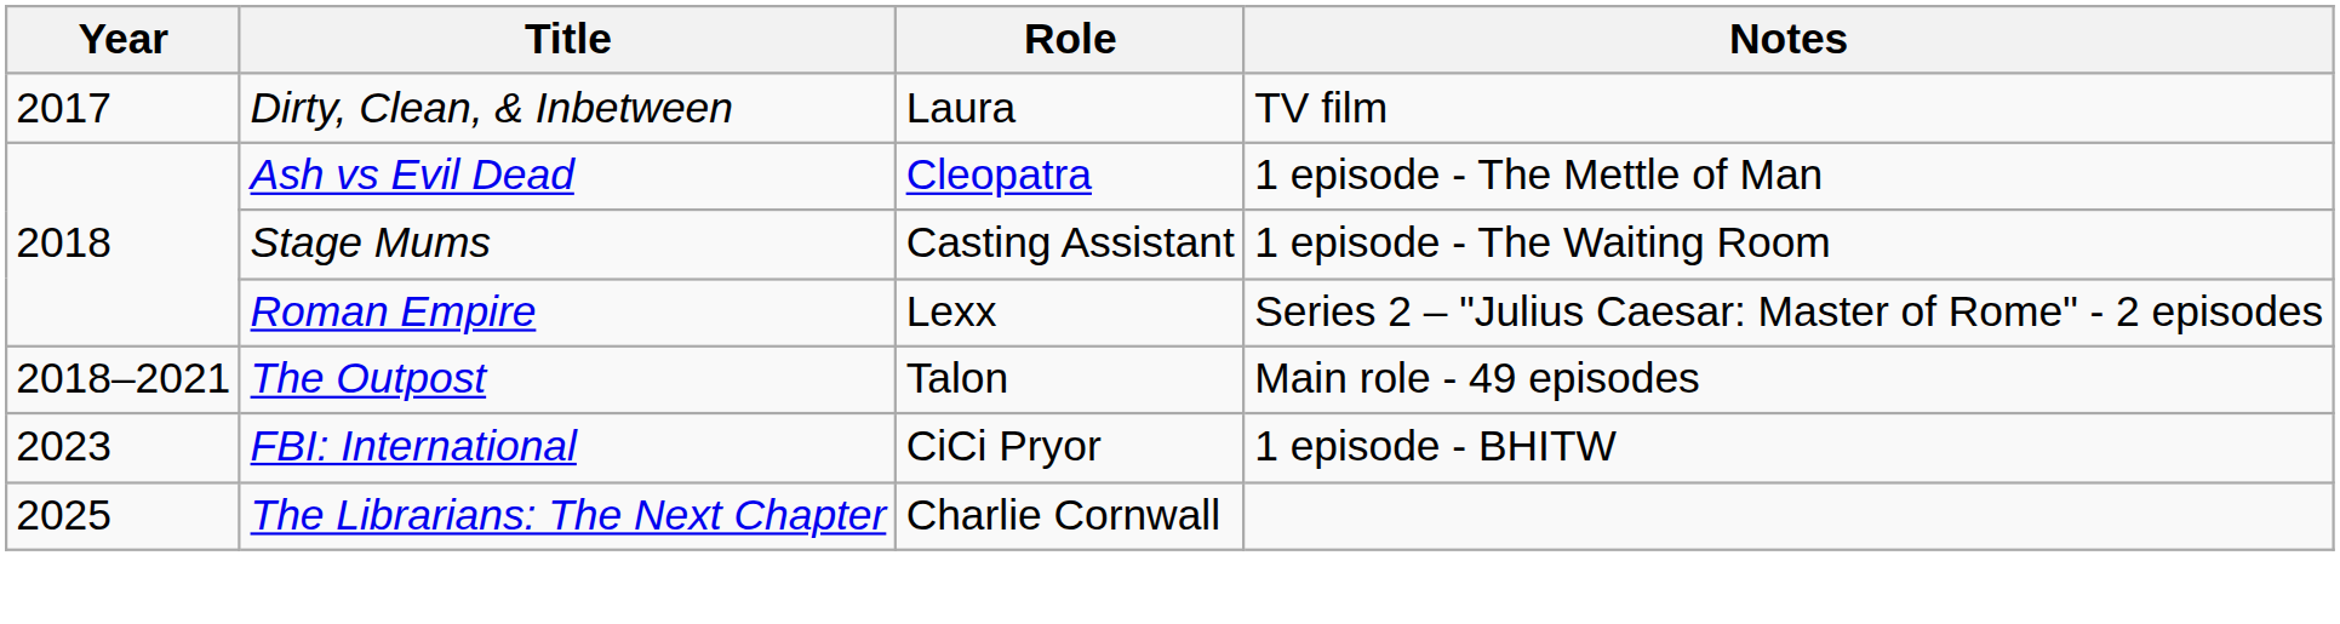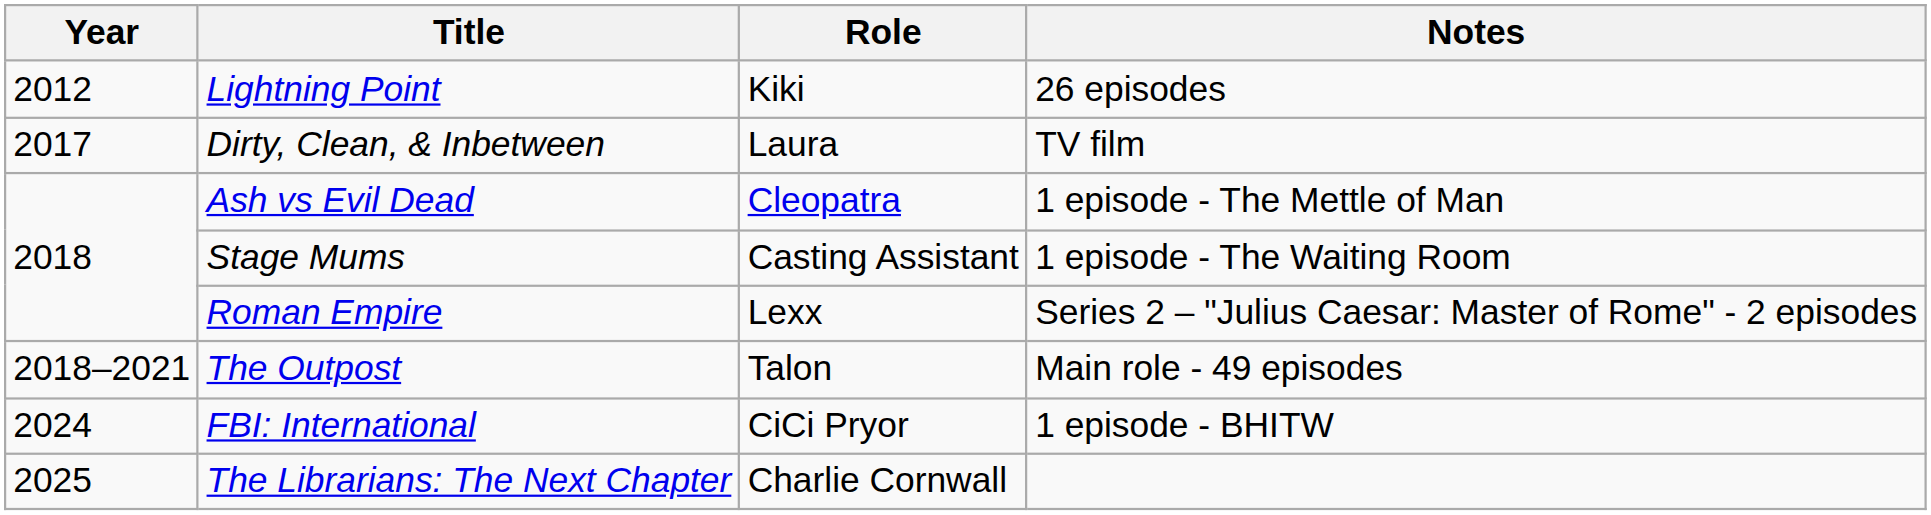+ row: 2012 | Lightning Point | Kiki | 26 episodes
FBI: International | Year: 2023 -> 2024
